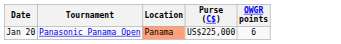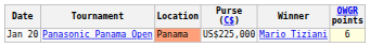+ column: Winner | Mario Tiziani
Jan 20 | OWGR points: no background -> lightyellow background
